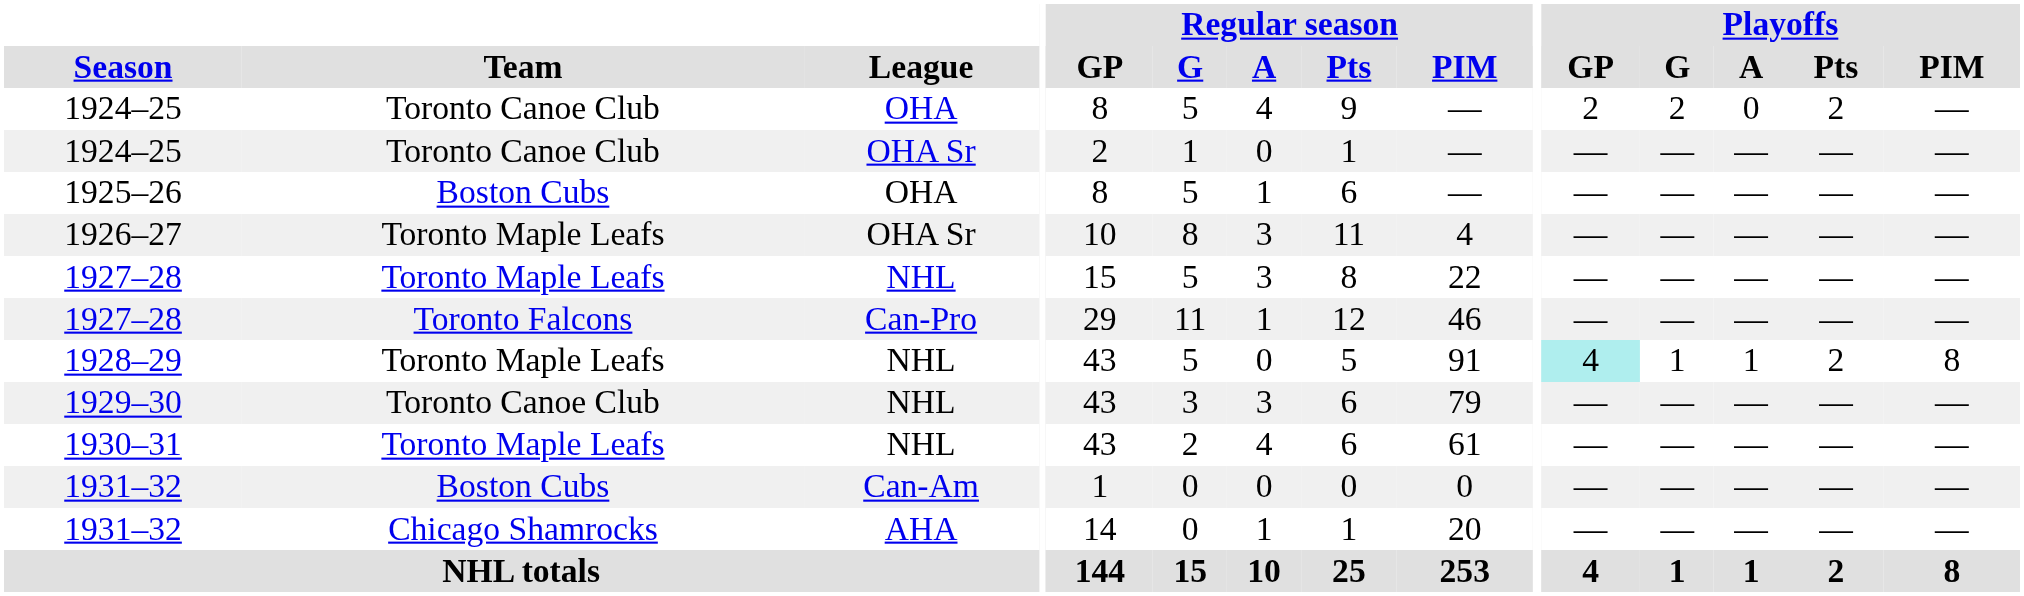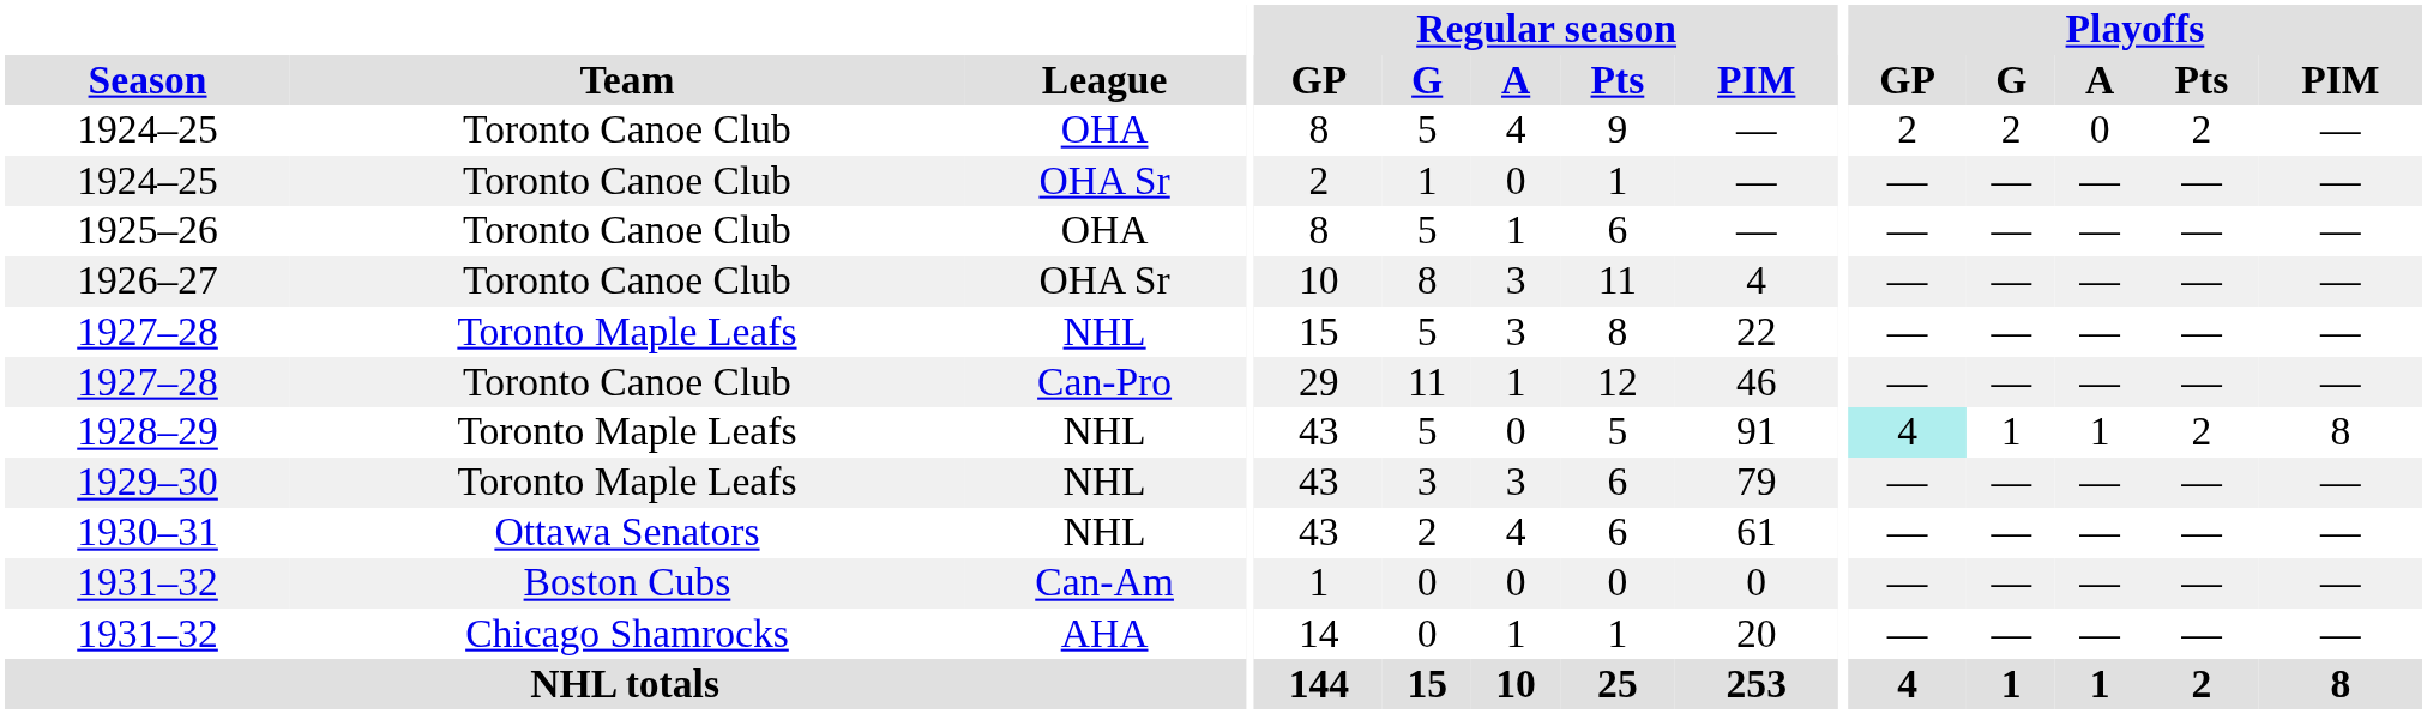1925–26 | Team: Boston Cubs -> Toronto Canoe Club
1926–27 | Team: Toronto Maple Leafs -> Toronto Canoe Club
1927–28 / Can-Pro | Team: Toronto Falcons -> Toronto Canoe Club
1929–30 | Team: Toronto Canoe Club -> Toronto Maple Leafs
1930–31 | Team: Toronto Maple Leafs -> Ottawa Senators
